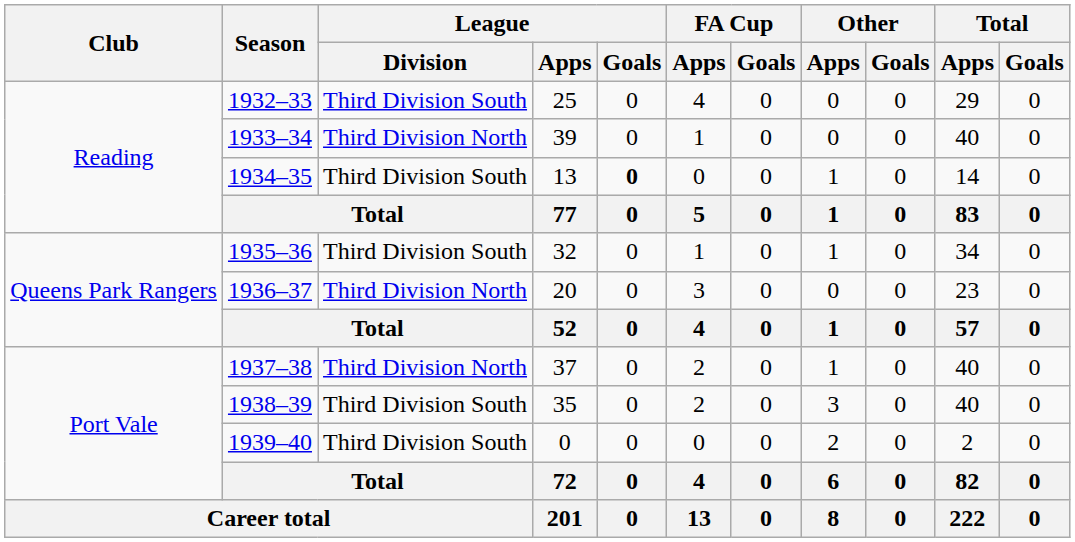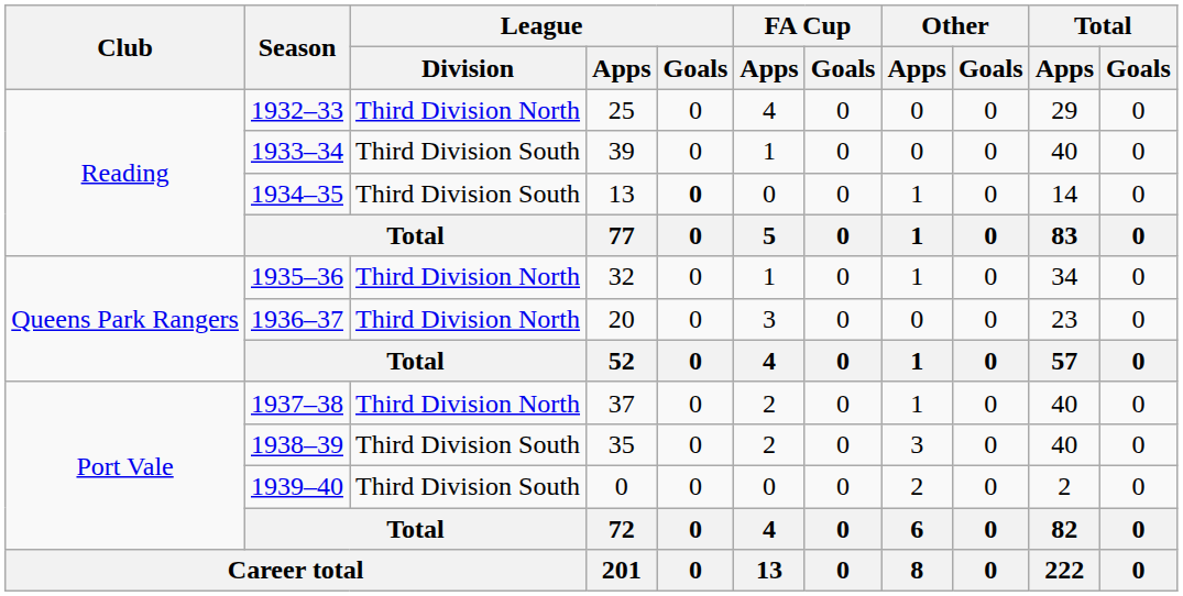1932–33 | League / Division: Third Division South -> Third Division North
1933–34 | League / Division: Third Division North -> Third Division South
1935–36 | League / Division: Third Division South -> Third Division North
